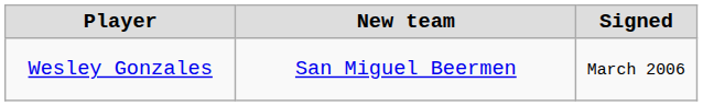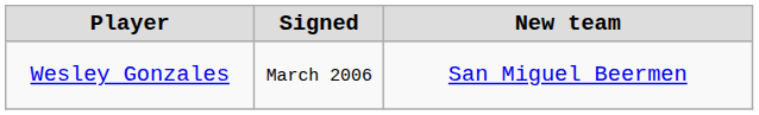columns swapped: Signed <-> New team
